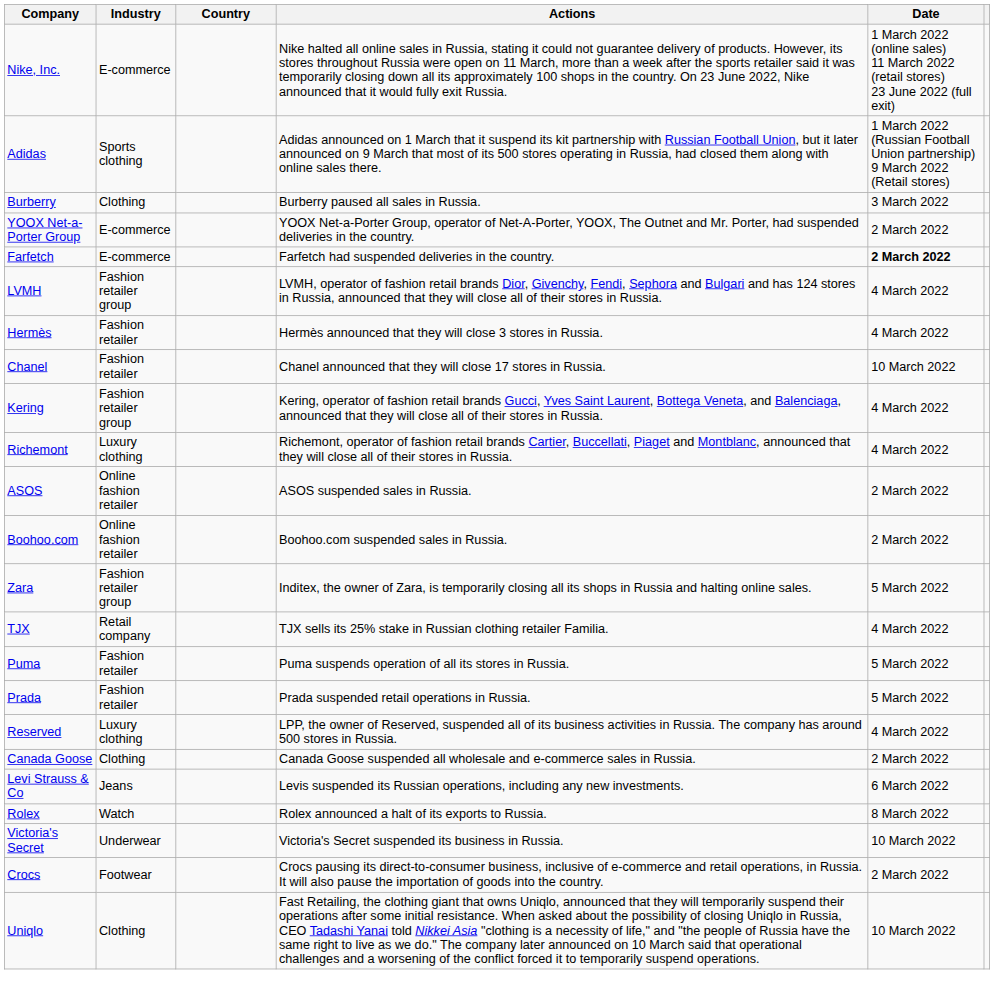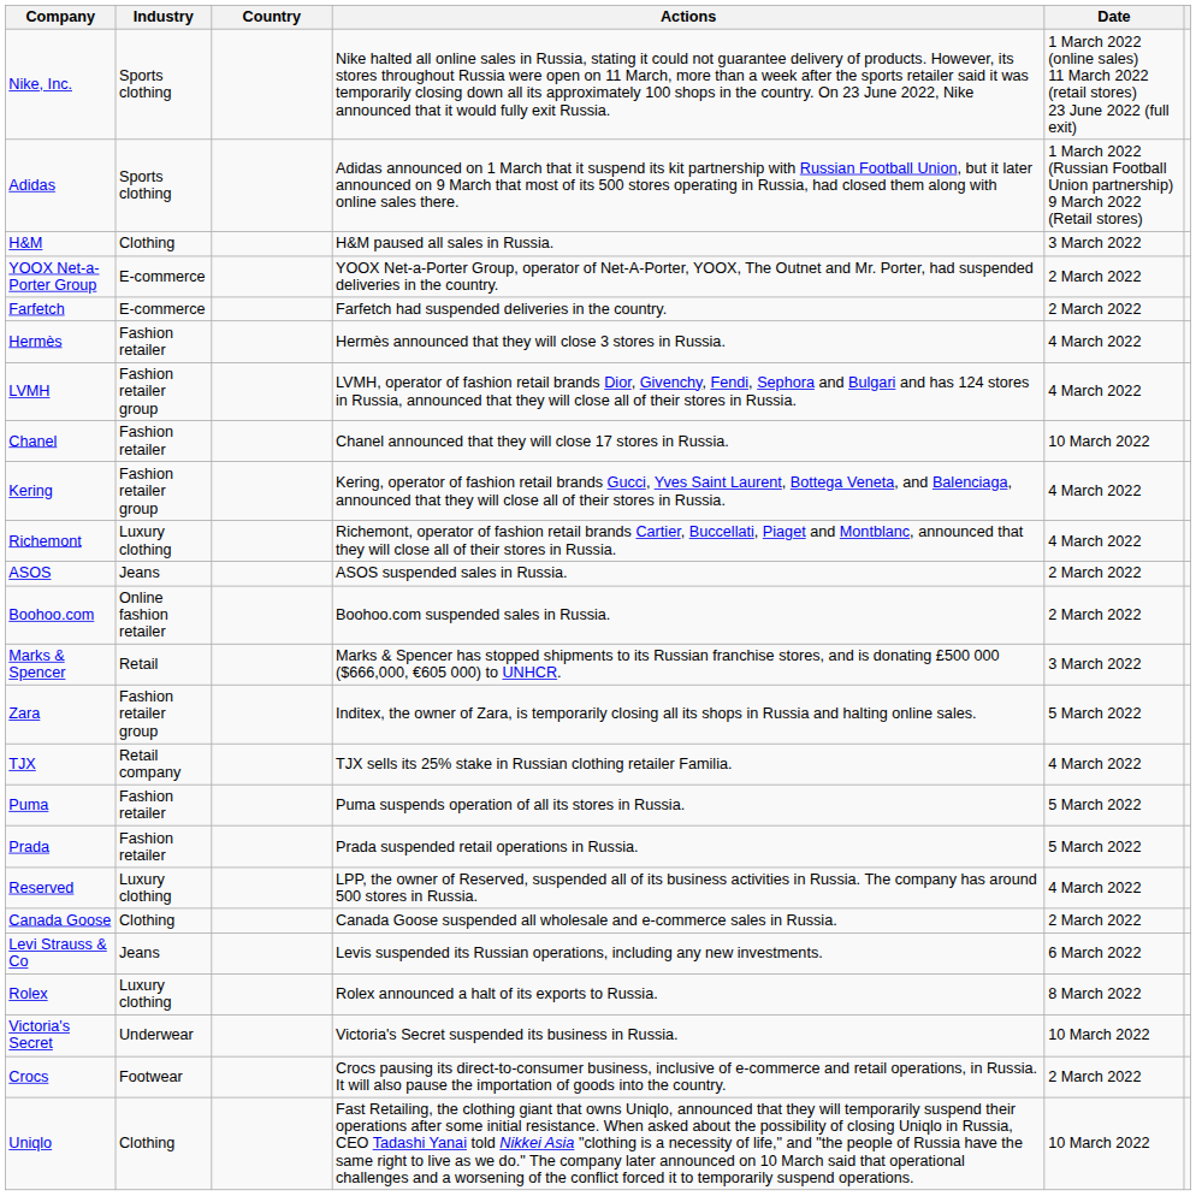Nike, Inc. | Industry: E-commerce -> Sports clothing
+ row: H&M | Clothing | H&M paused all sales in Russia. | 3 March 2022
- row: Burberry | Clothing | Burberry paused all sales in Russia. | 3 March 2022
Farfetch | Date: bold -> normal
rows swapped: LVMH <-> Hermès
ASOS | Industry: Online fashion retailer -> Jeans
+ row: Marks & Spencer | Retail | Marks & Spencer has stopped shipments to its Russian franchise stores, and is donating £500 000 ($666,000, €605 000) to UNHCR. | 3 March 2022
Rolex | Industry: Watch -> Luxury clothing
